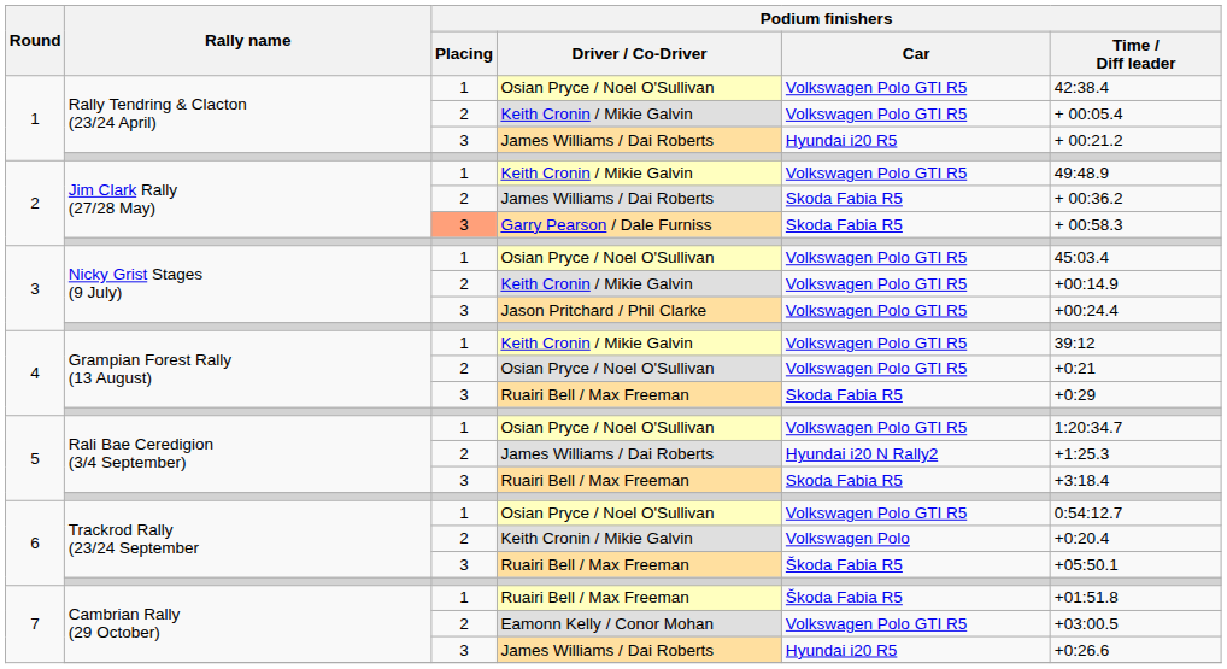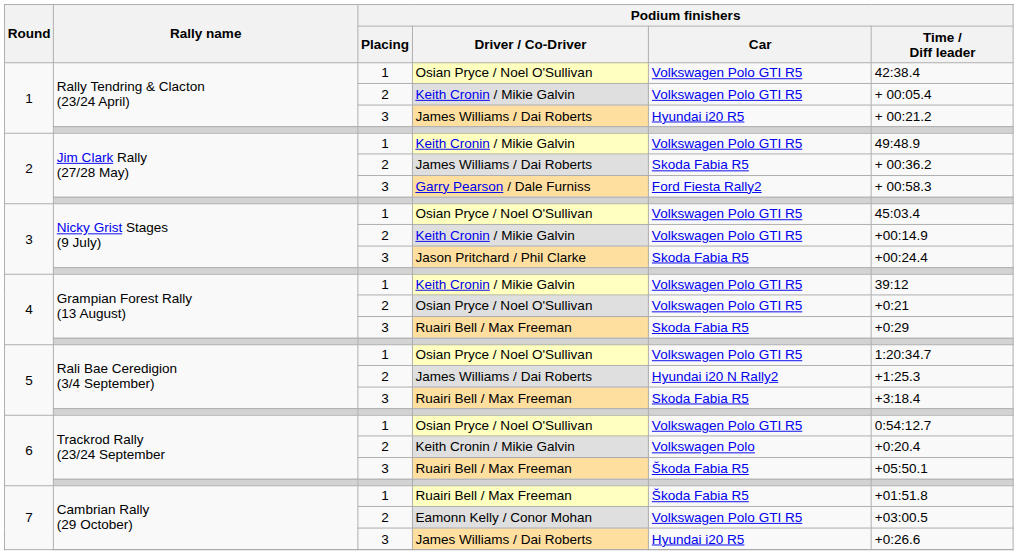Jim Clark Rally (27/28 May) / Garry Pearson / Dale Furniss | Podium finishers / Placing: lightsalmon background -> no background
Jim Clark Rally (27/28 May) / Garry Pearson / Dale Furniss | Podium finishers / Car: Skoda Fabia R5 -> Ford Fiesta Rally2
Nicky Grist Stages (9 July) / Jason Pritchard / Phil Clarke | Podium finishers / Car: Volkswagen Polo GTI R5 -> Skoda Fabia R5
